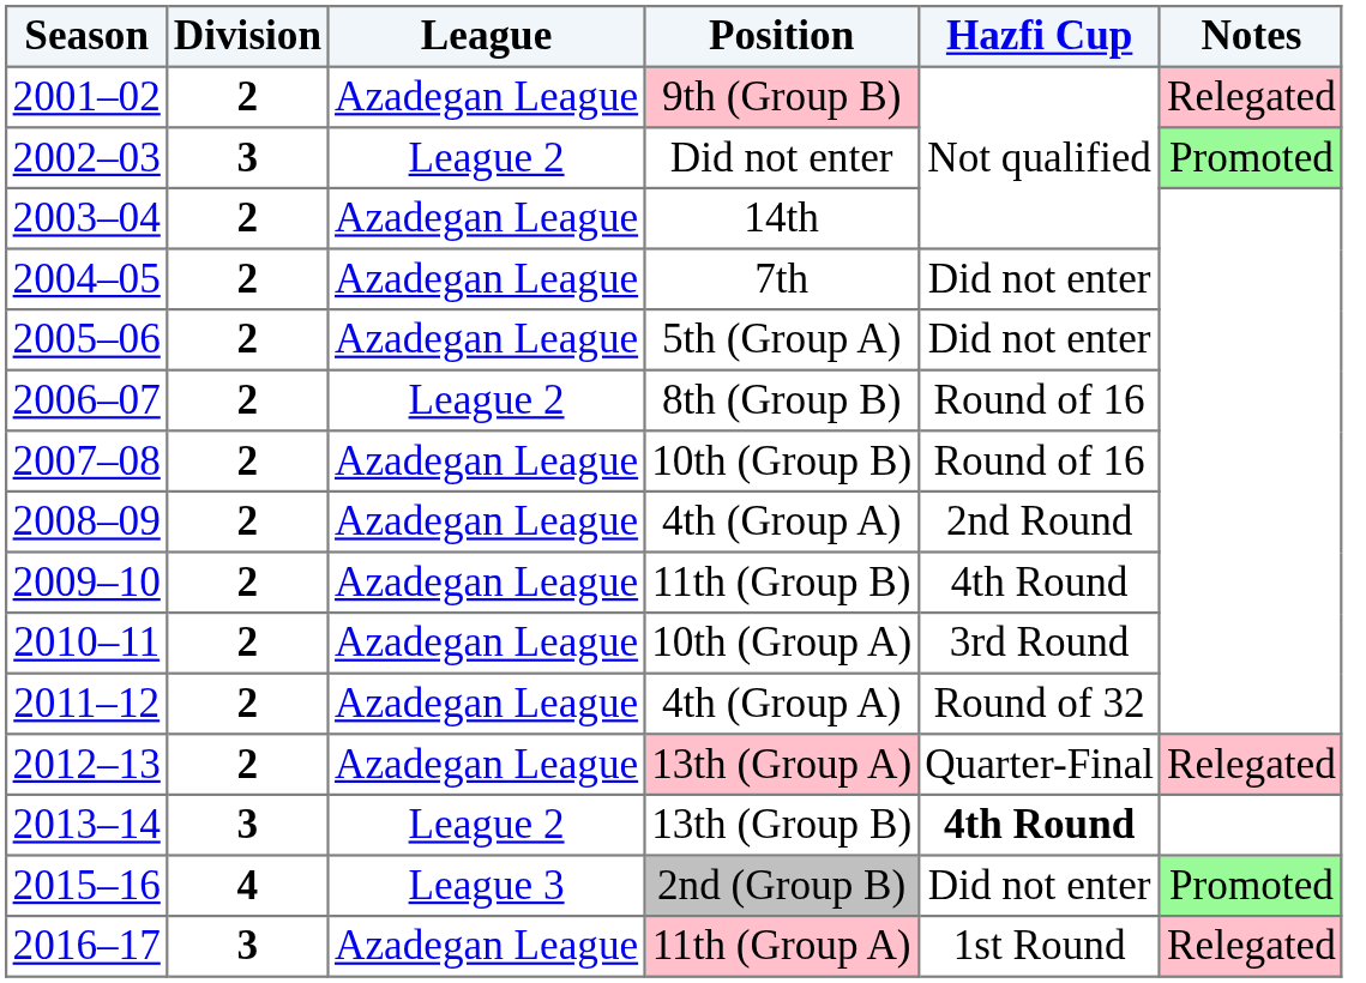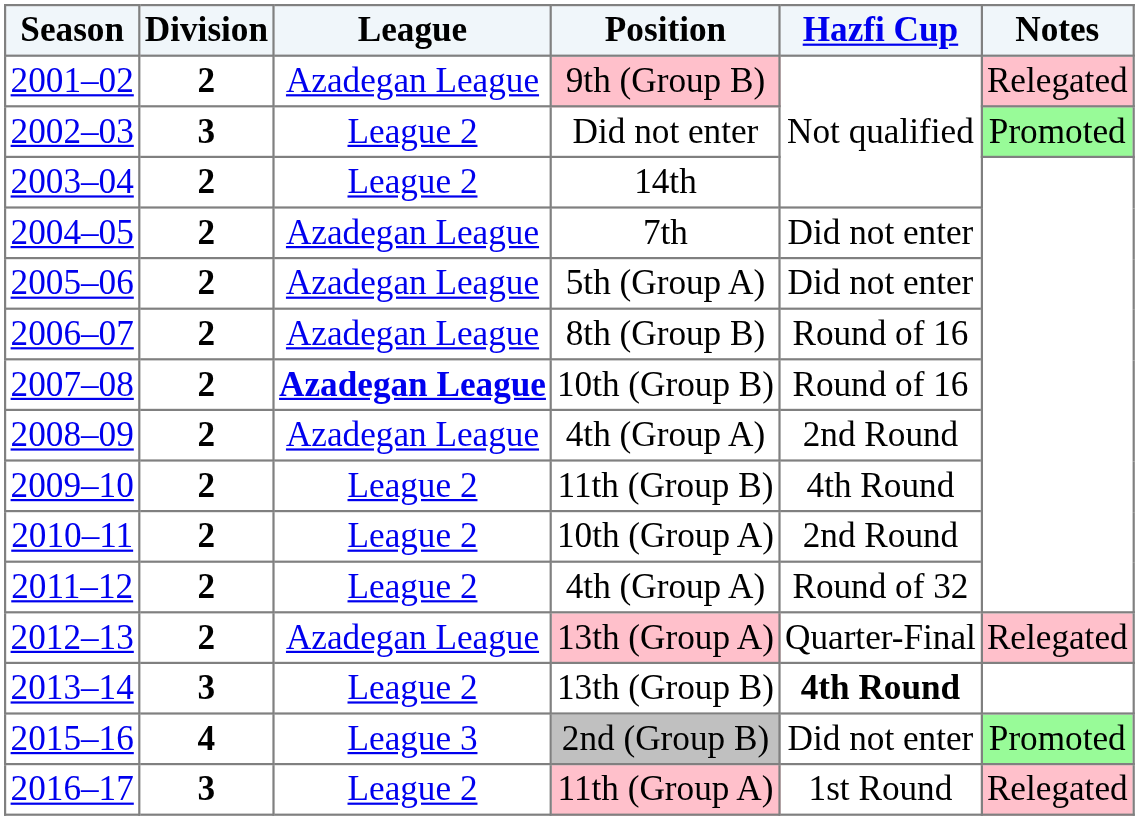14th | League: Azadegan League -> League 2
8th (Group B) | League: League 2 -> Azadegan League
10th (Group B) | League: normal -> bold
11th (Group B) | League: Azadegan League -> League 2
10th (Group A) | League: Azadegan League -> League 2
10th (Group A) | Hazfi Cup: 3rd Round -> 2nd Round
2011–12 / 4th (Group A) | League: Azadegan League -> League 2
11th (Group A) | League: Azadegan League -> League 2
